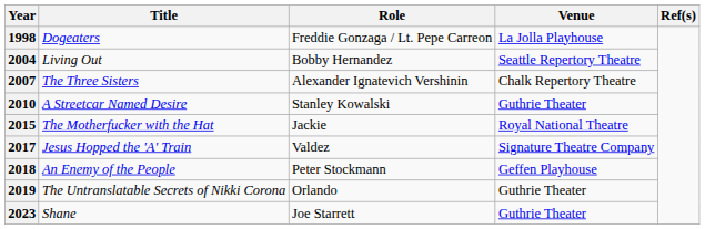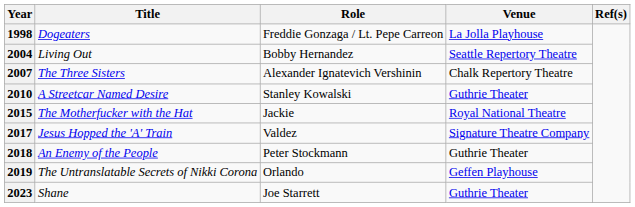An Enemy of the People | Venue: Geffen Playhouse -> Guthrie Theater
The Untranslatable Secrets of Nikki Corona | Venue: Guthrie Theater -> Geffen Playhouse
